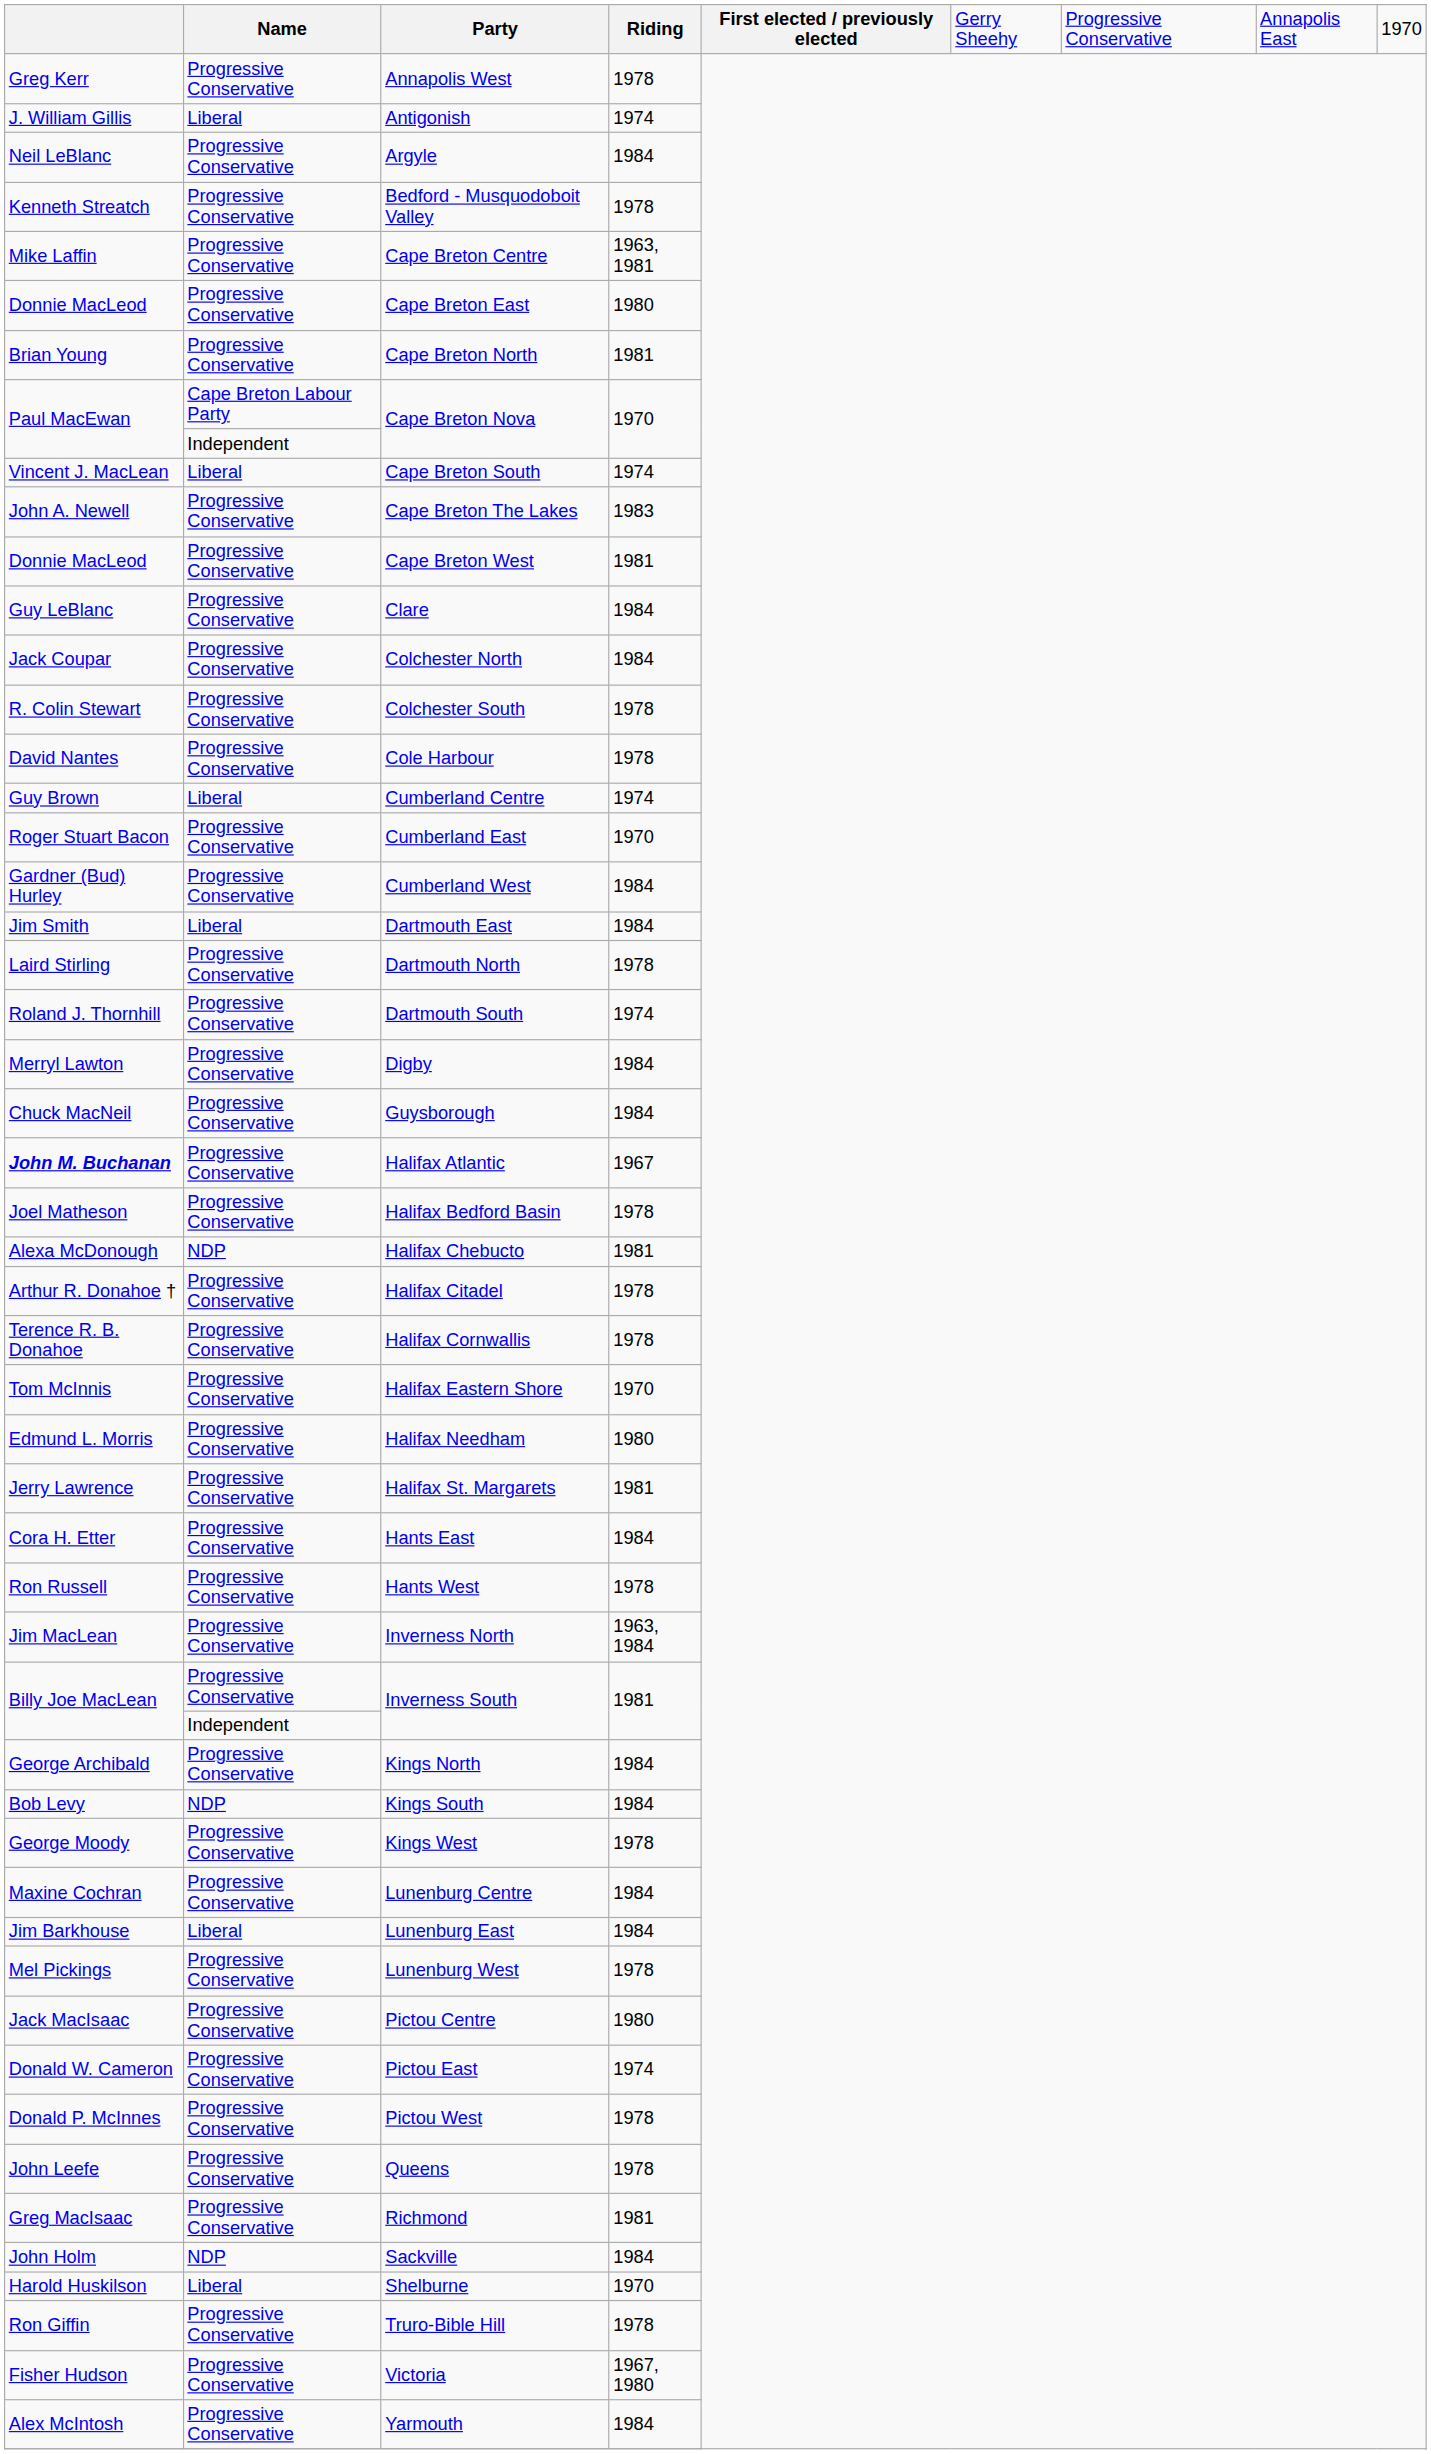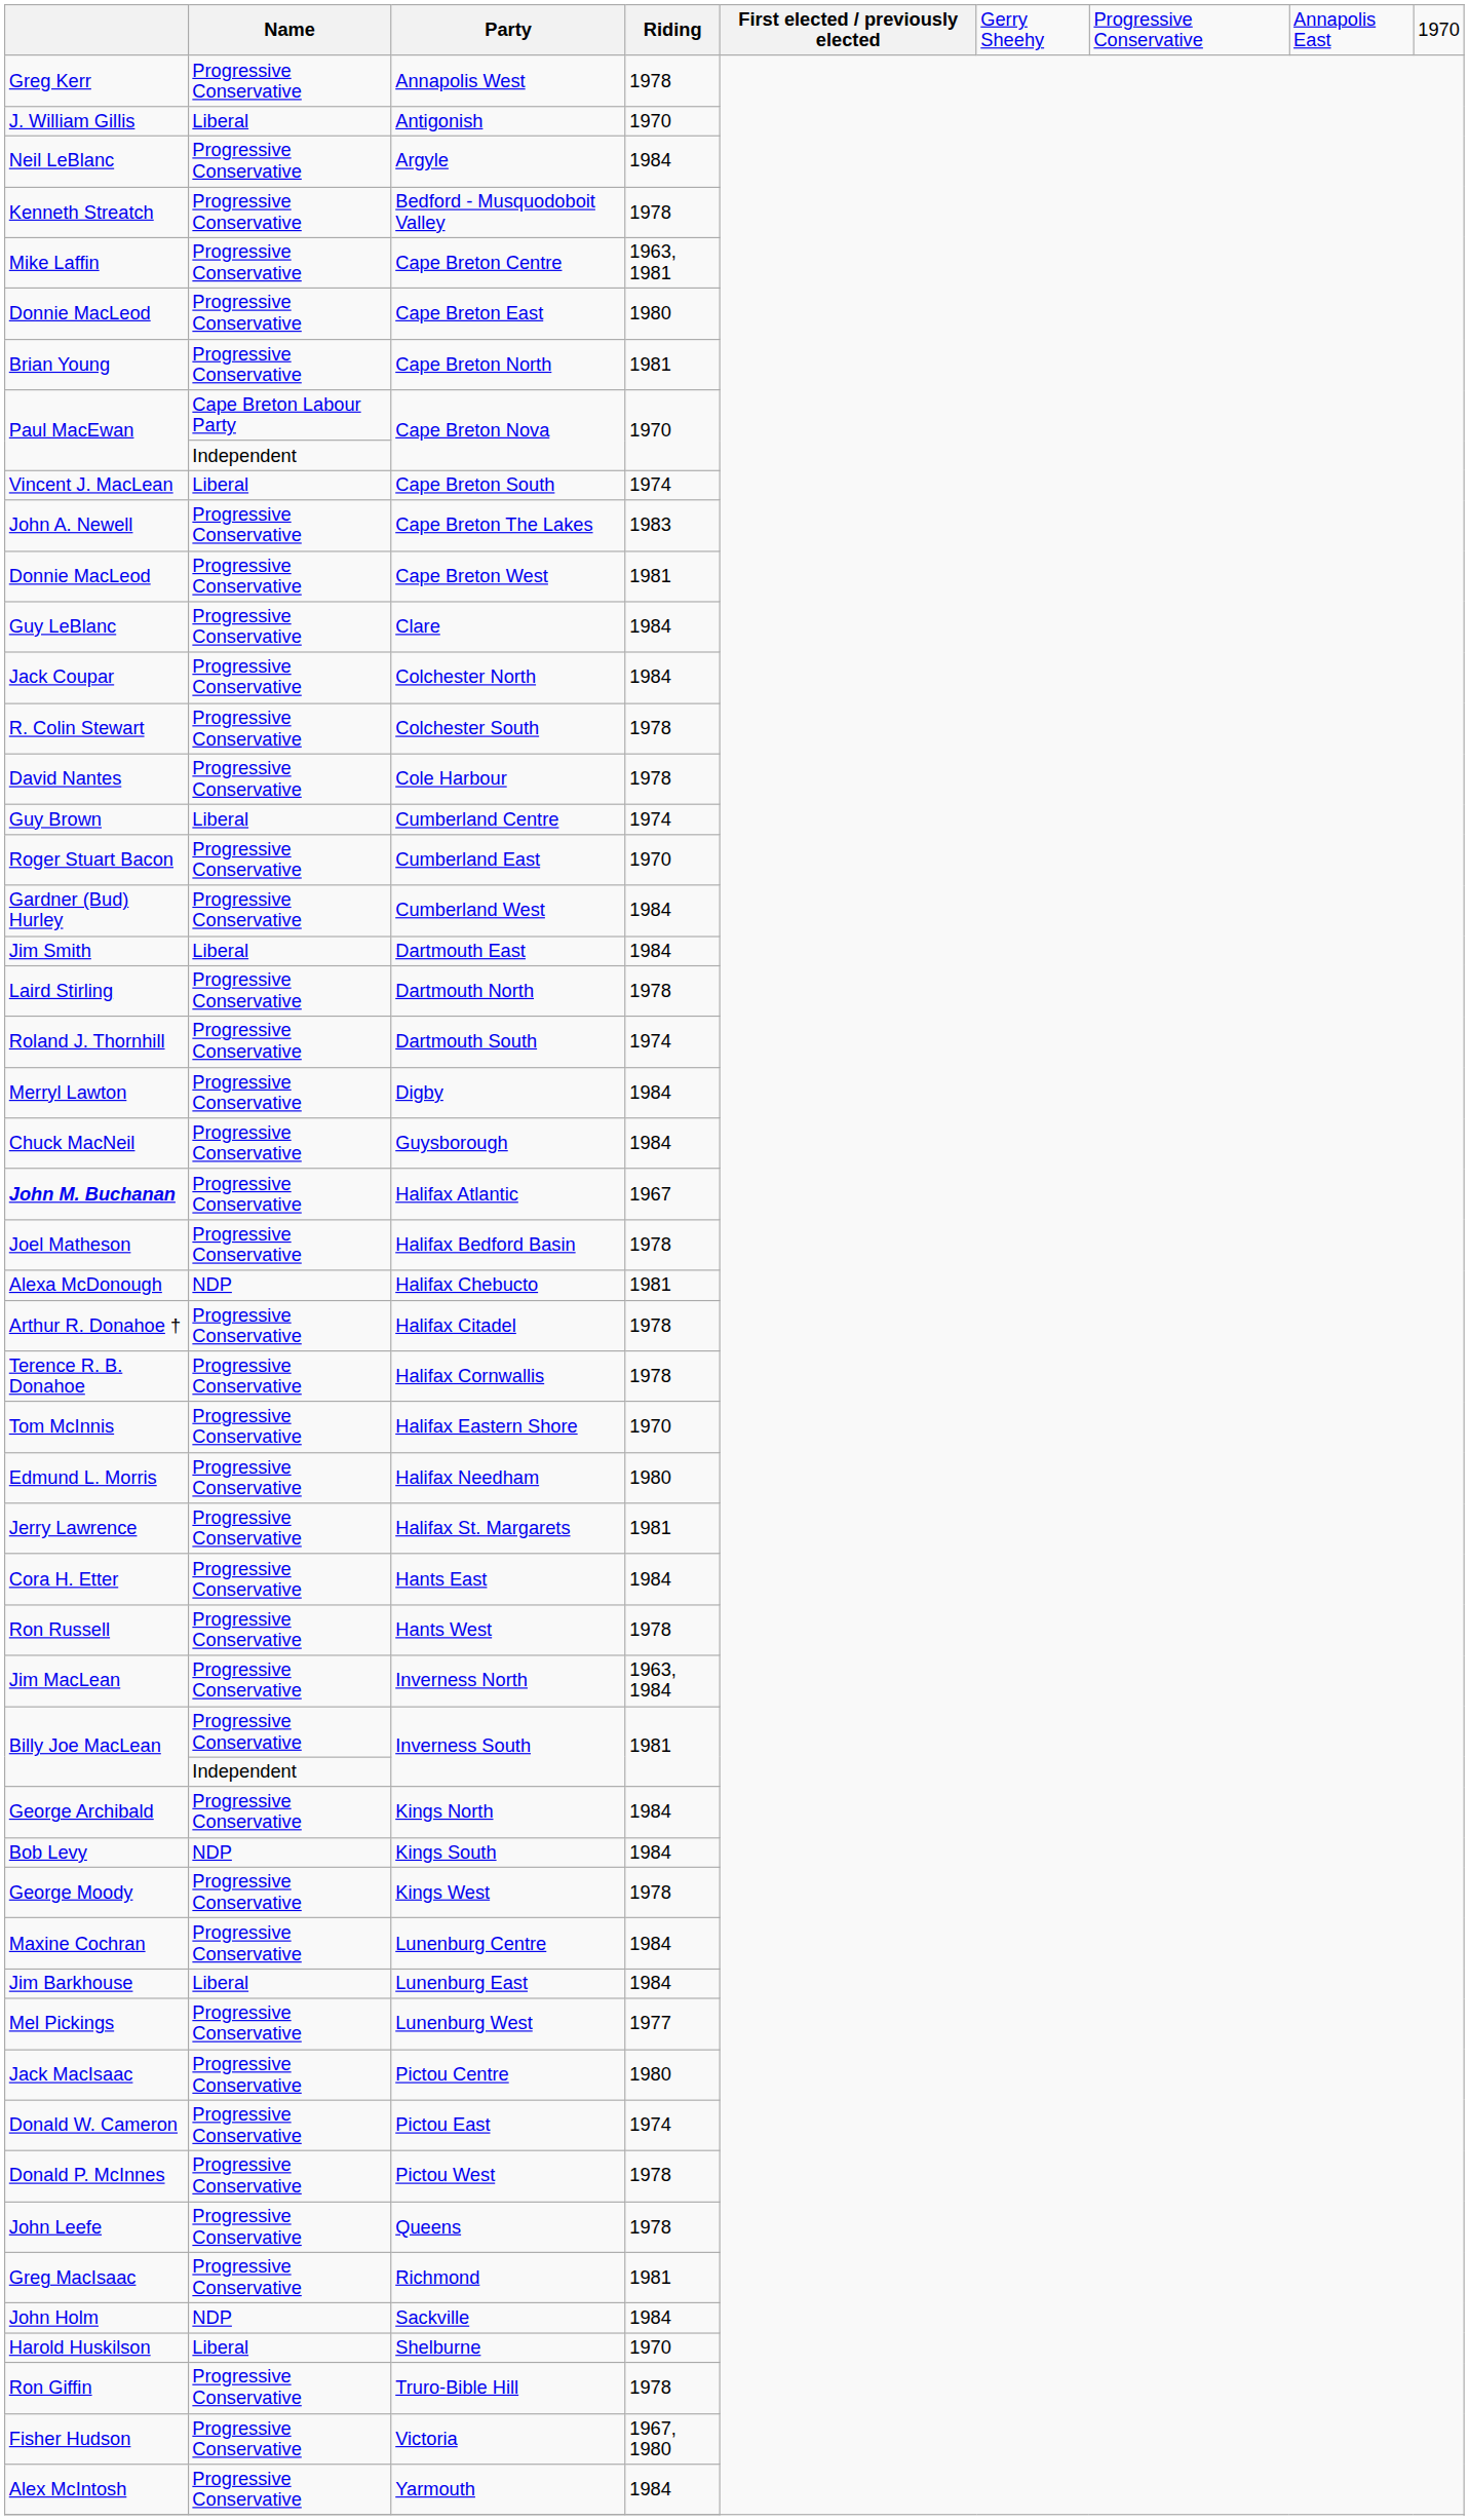Antigonish | column 4: 1974 -> 1970
Lunenburg West | column 4: 1978 -> 1977
